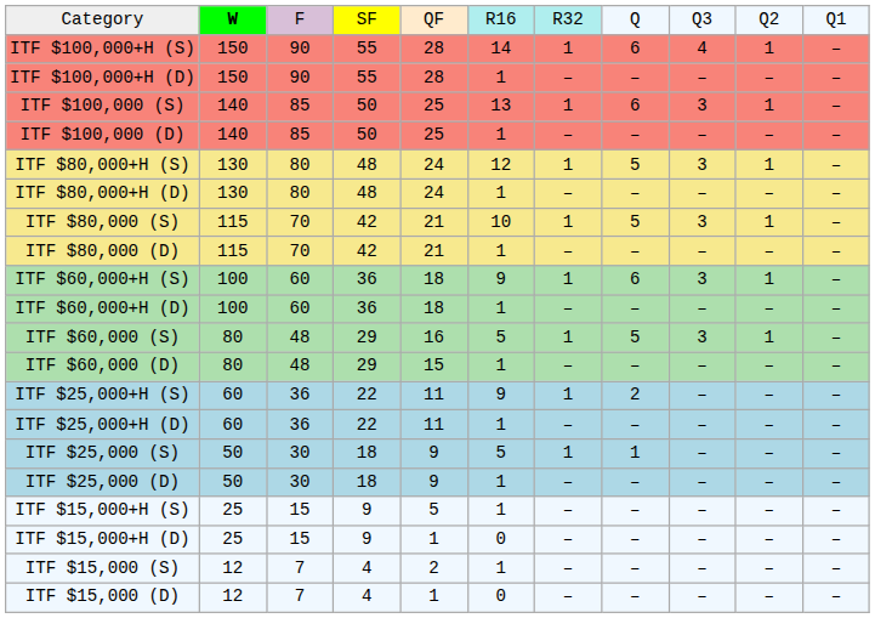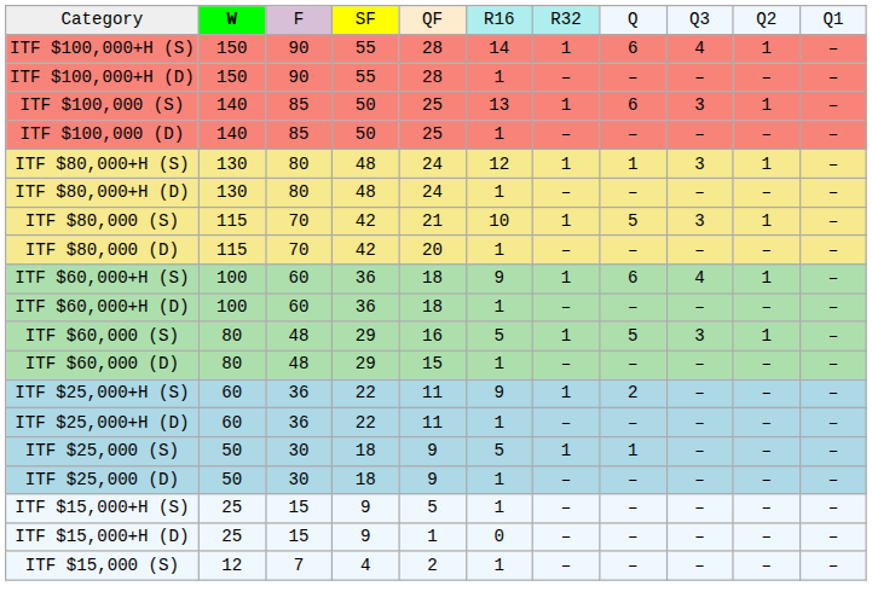ITF $80,000+H (S) | column 8: 5 -> 1
ITF $80,000 (D) | column 5: 21 -> 20
ITF $60,000+H (S) | column 9: 3 -> 4
- row: ITF $15,000 (D) | 12 | 7 | 4 | 1 | 0 | – | – | – | – | –
